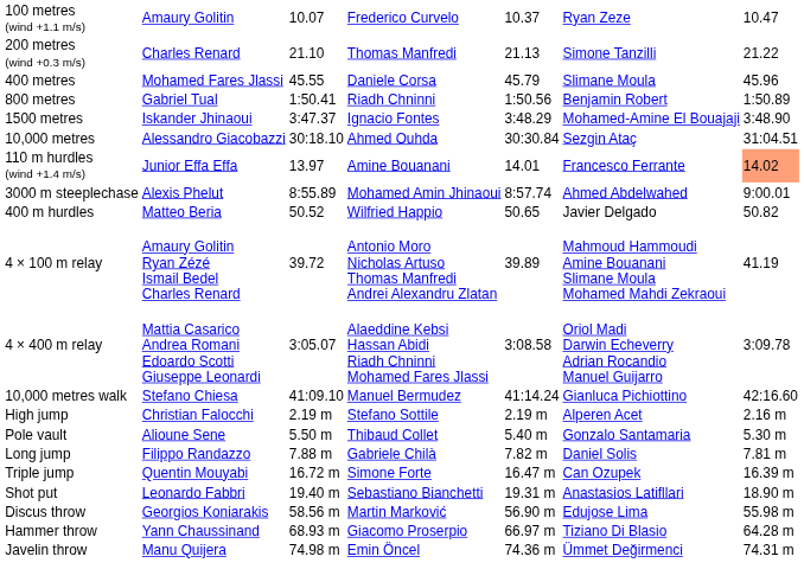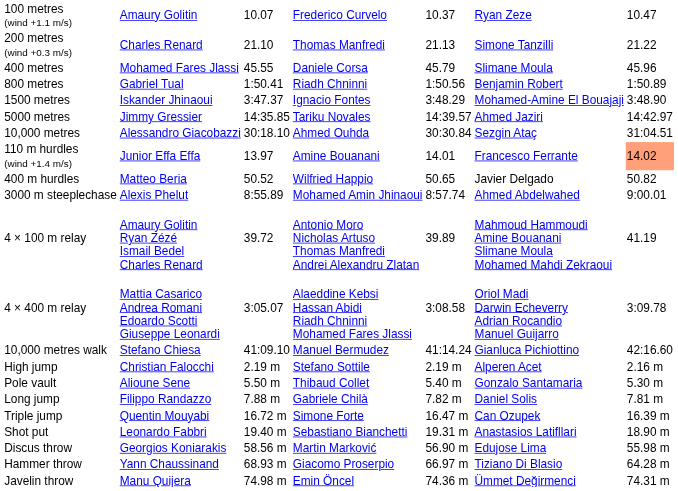+ row: 5000 metres | Jimmy Gressier | 14:35.85 | Tariku Novales | 14:39.57 | Ahmed Jaziri | 14:42.97
rows swapped: 400 m hurdles <-> 3000 m steeplechase
